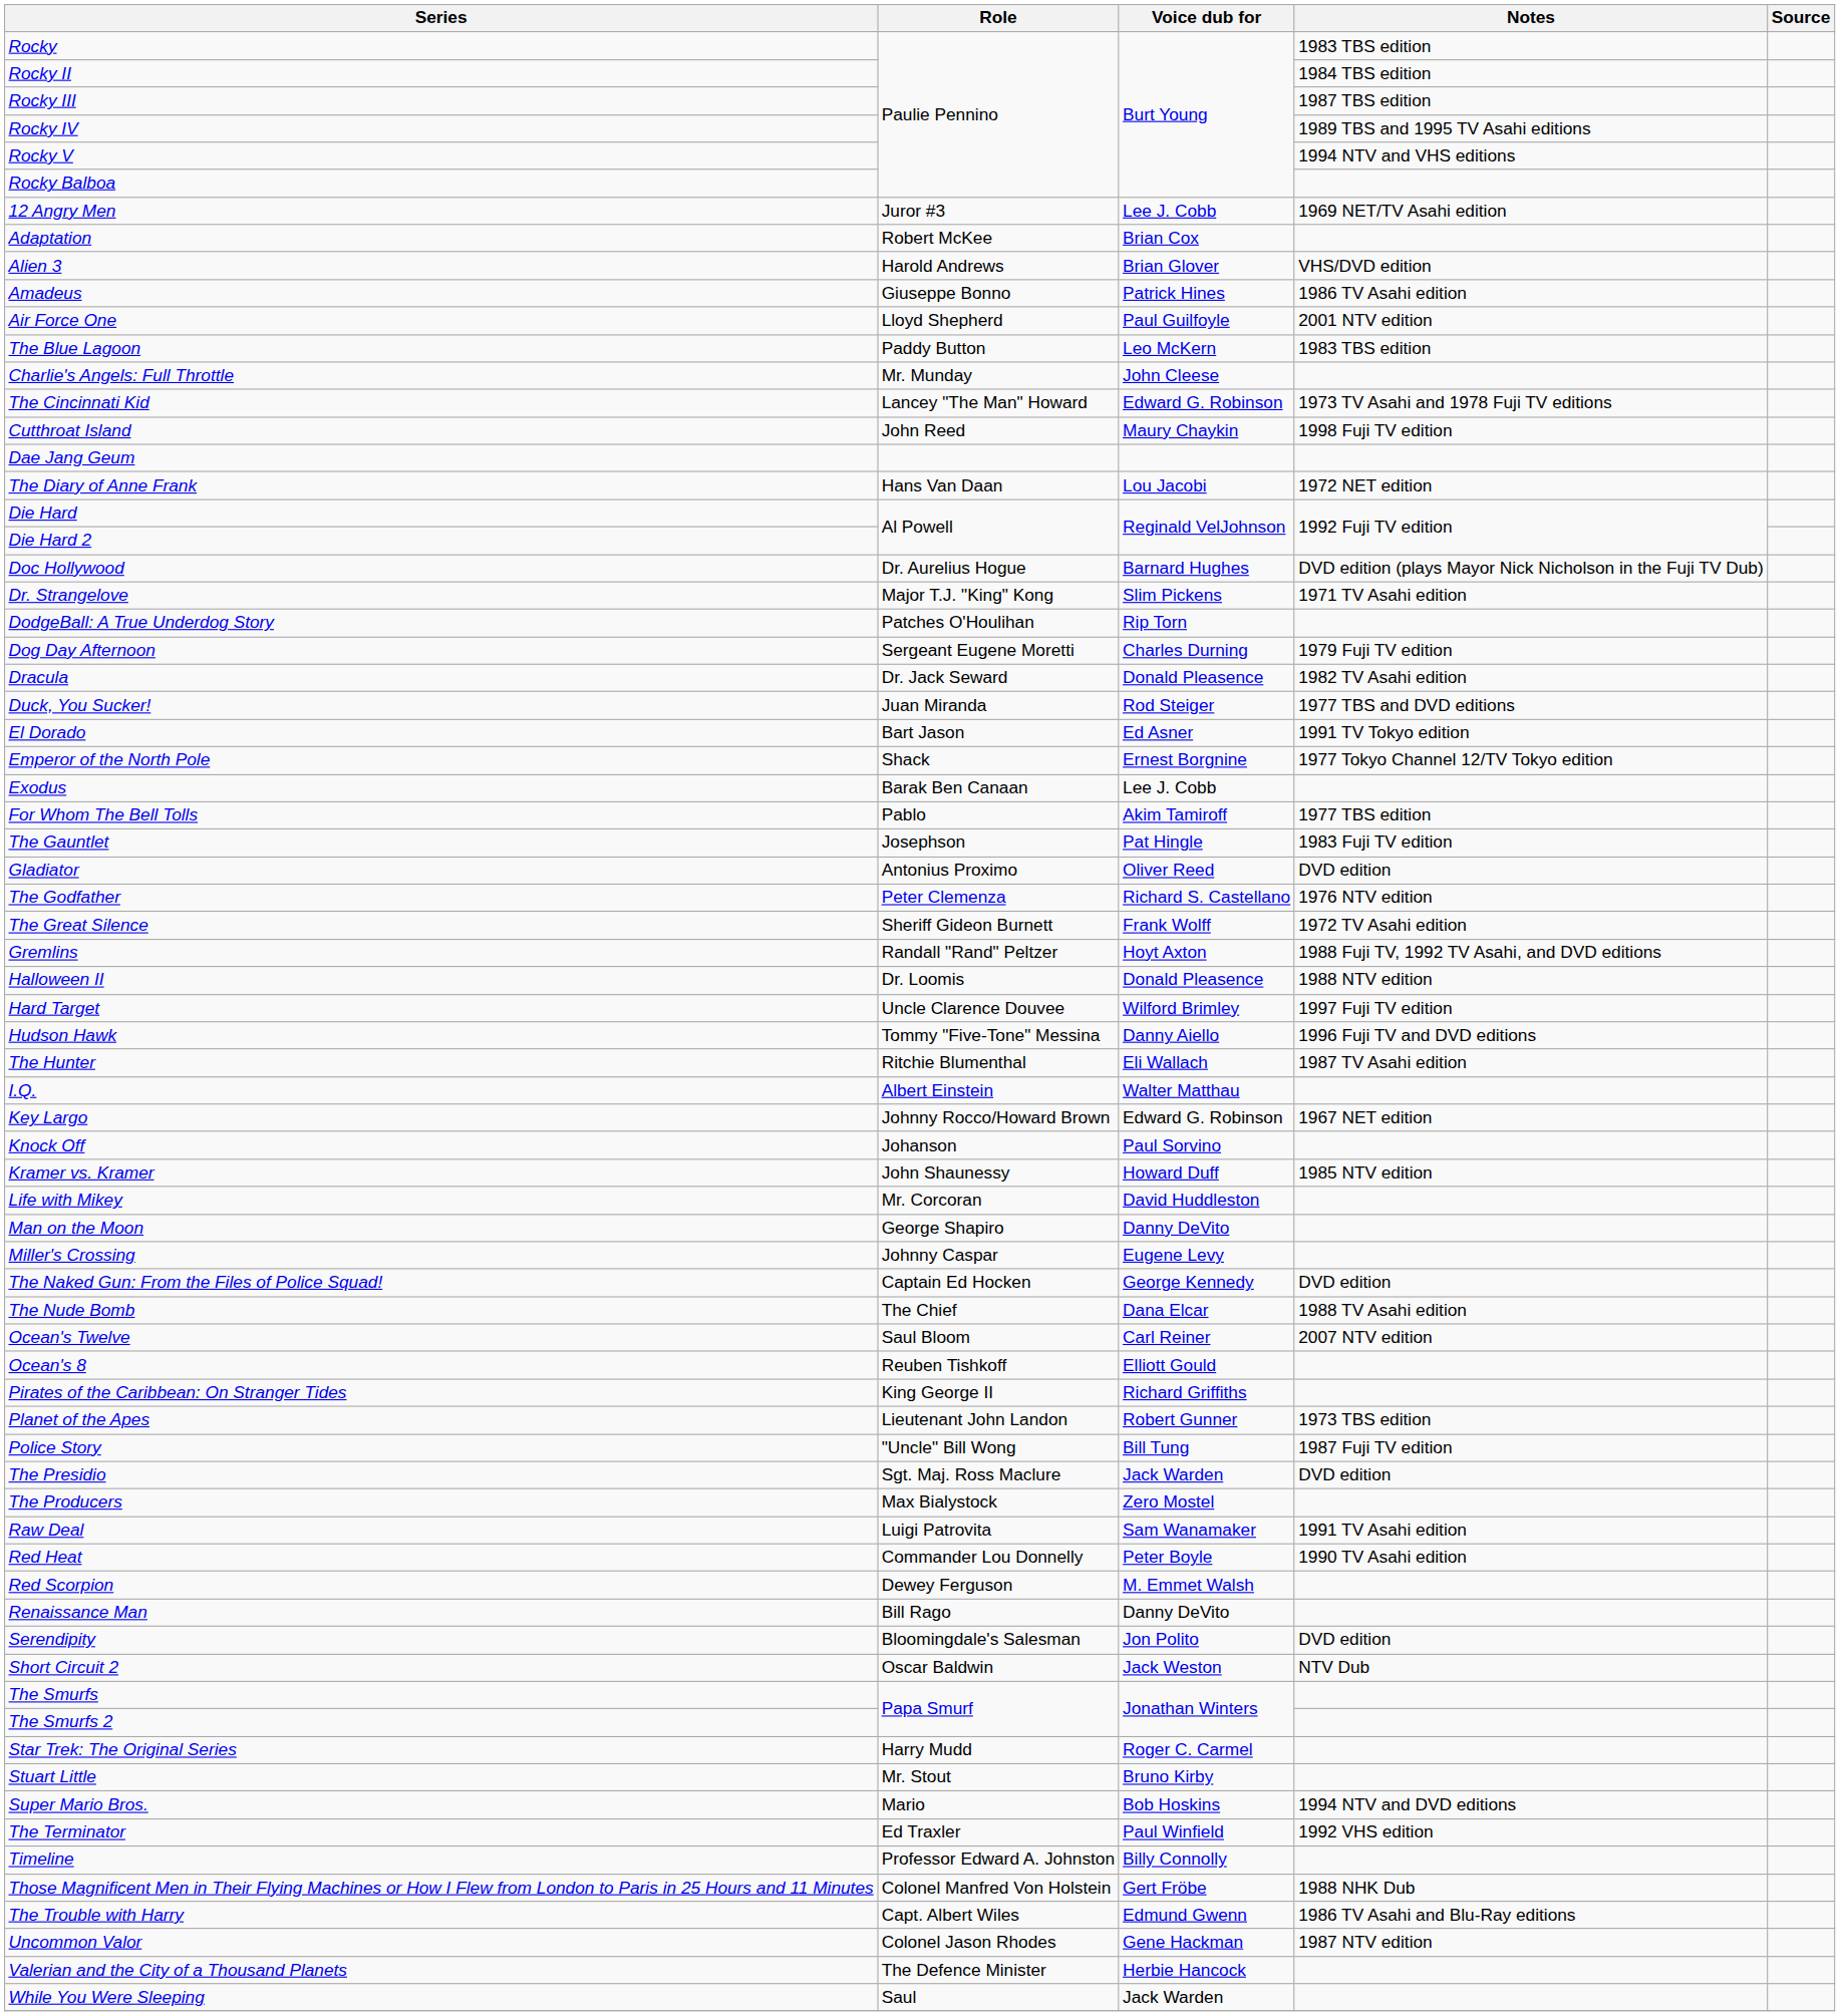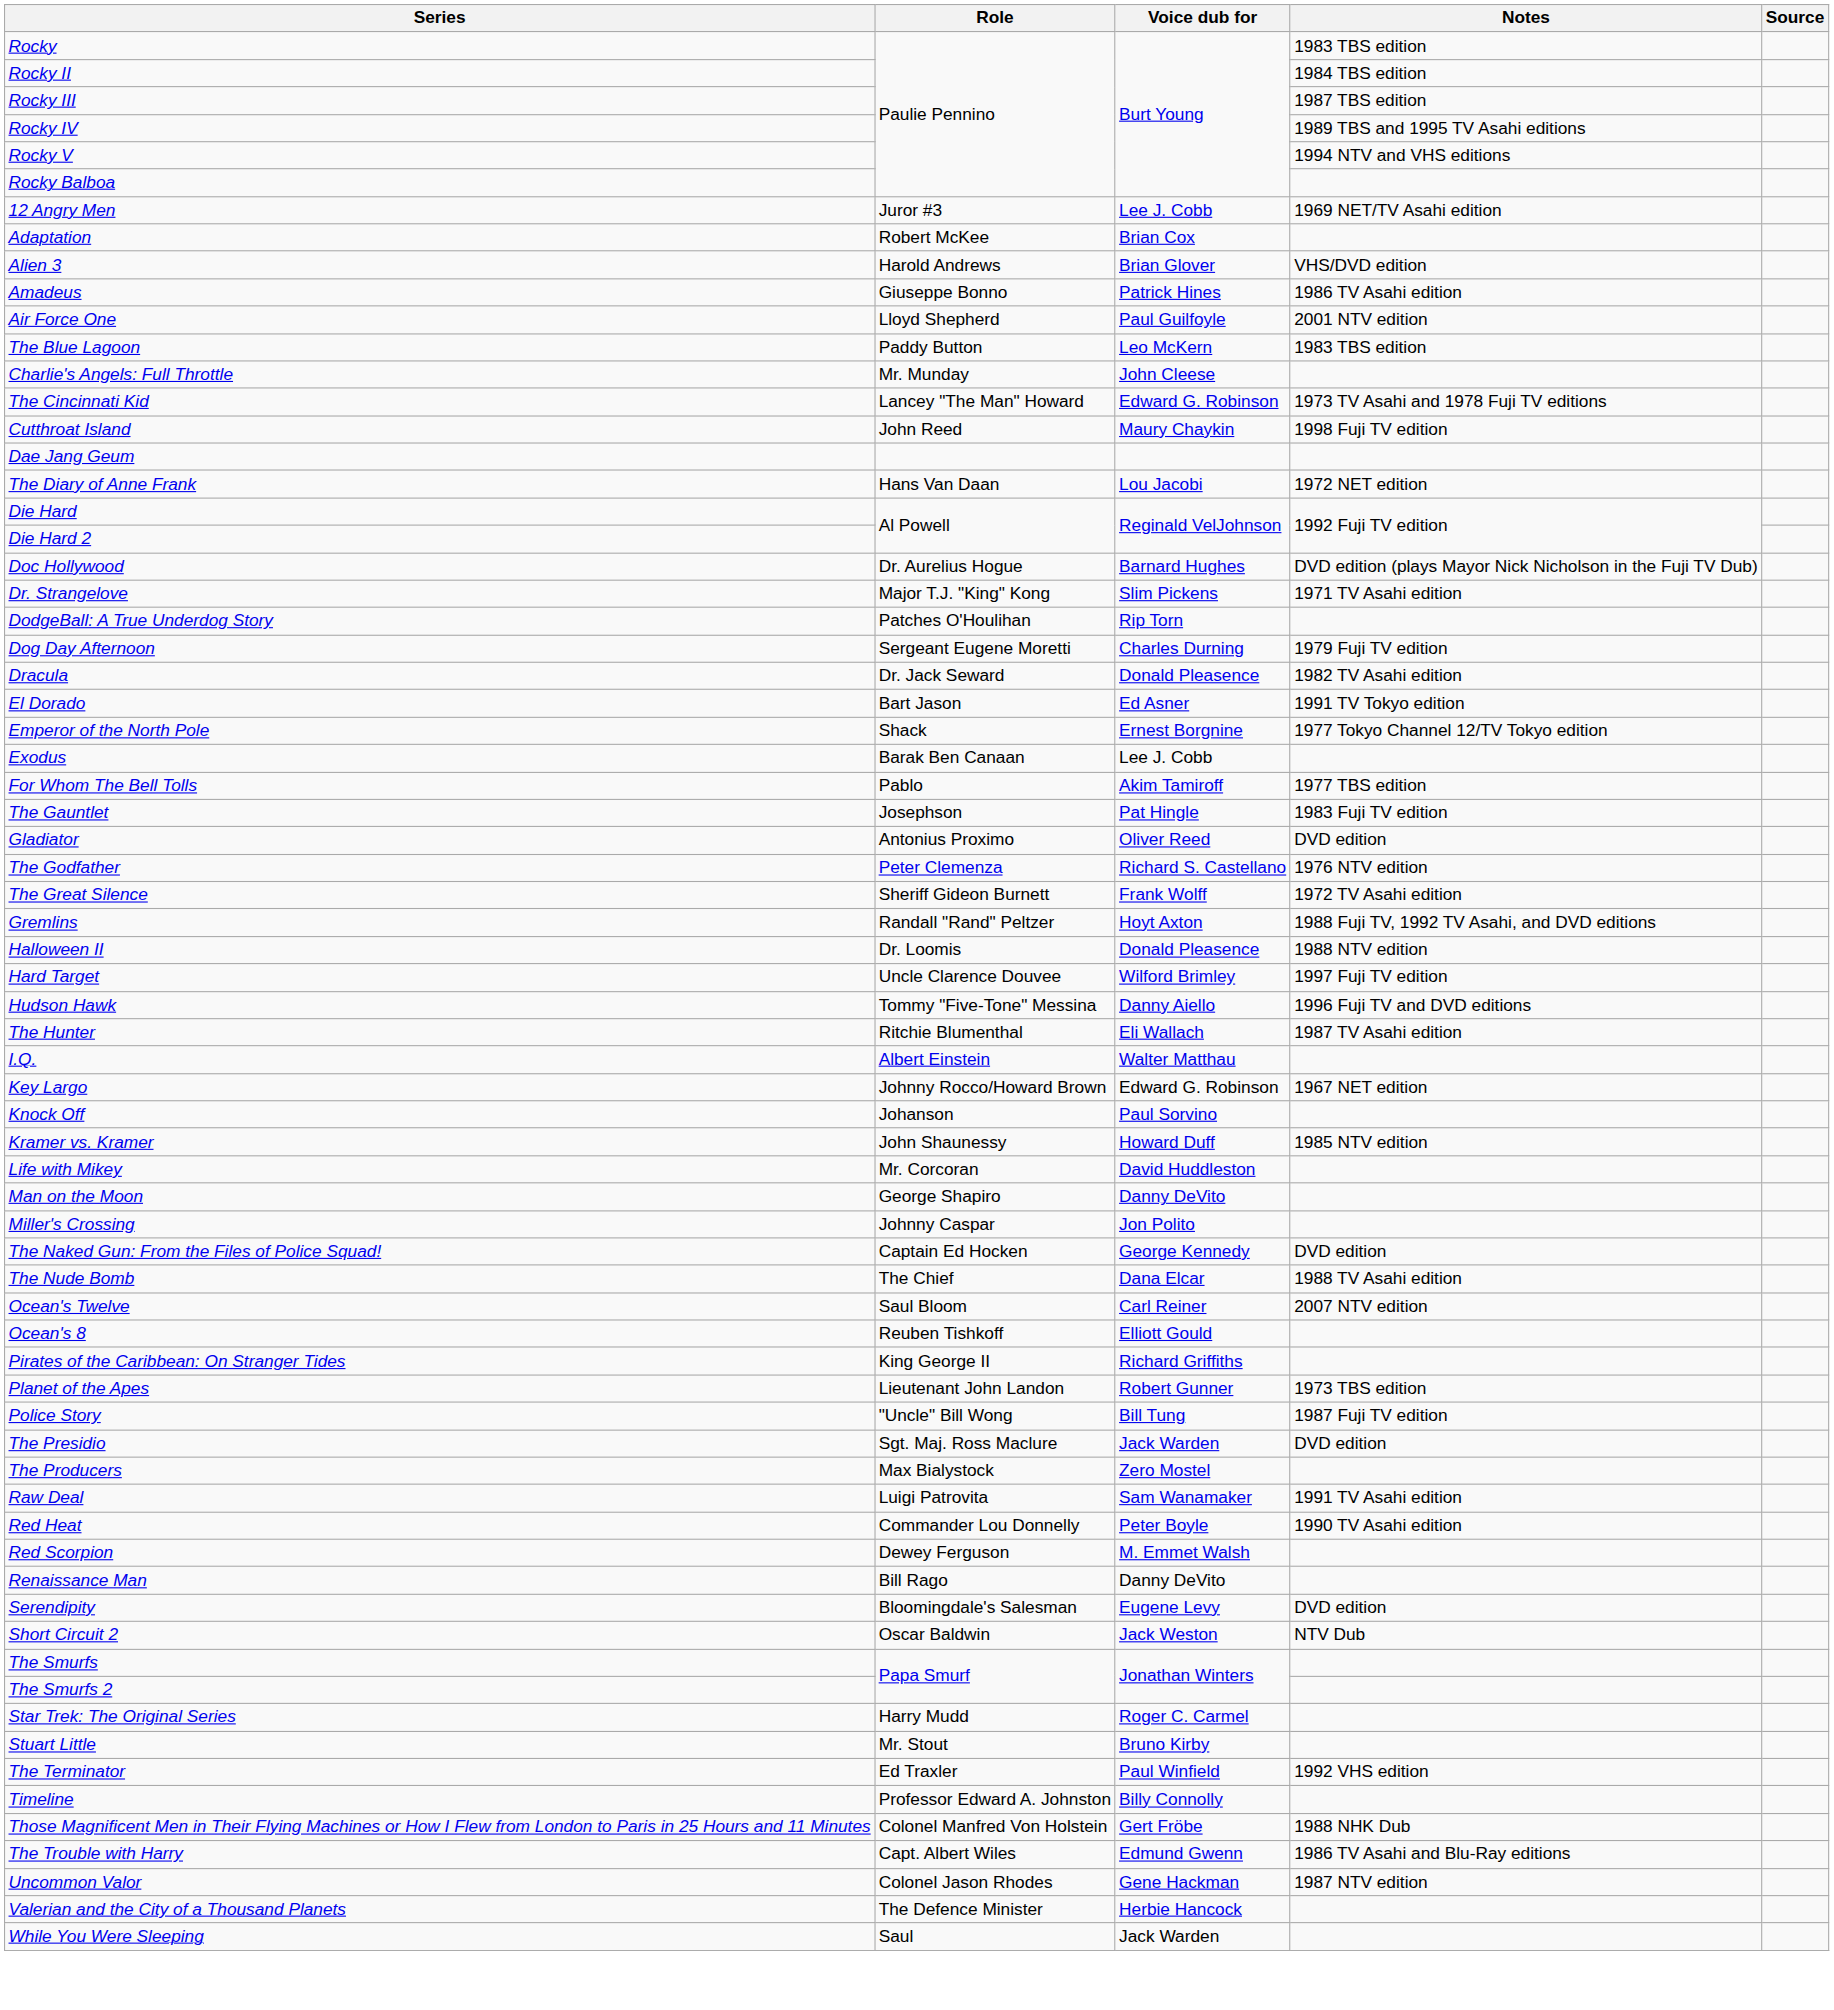- row: Duck, You Sucker! | Juan Miranda | Rod Steiger | 1977 TBS and DVD editions
Miller's Crossing | Voice dub for: Eugene Levy -> Jon Polito
Serendipity | Voice dub for: Jon Polito -> Eugene Levy
- row: Super Mario Bros. | Mario | Bob Hoskins | 1994 NTV and DVD editions
